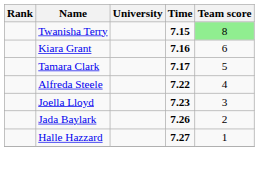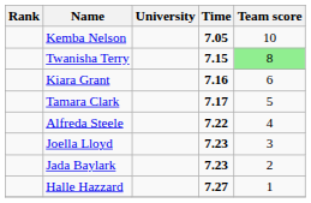+ row: Kemba Nelson | 7.05 | 10
Jada Baylark | Time: 7.26 -> 7.23
